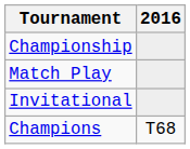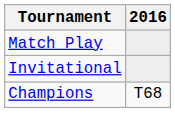- row: Championship
